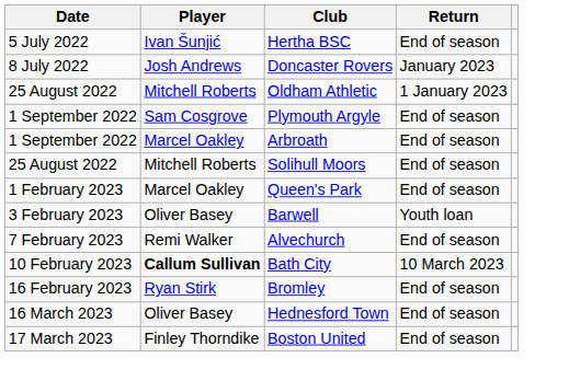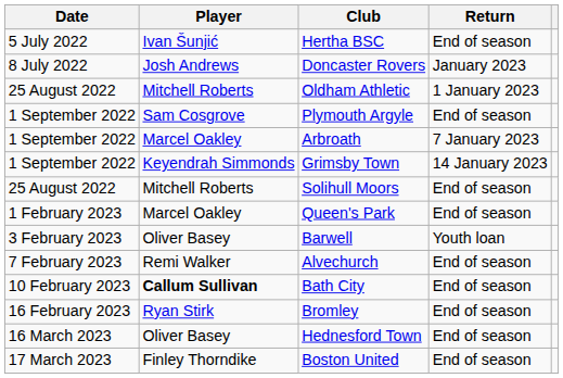Arbroath | Return: End of season -> 7 January 2023
+ row: 1 September 2022 | Keyendrah Simmonds | Grimsby Town | 14 January 2023
Bath City | Return: 10 March 2023 -> End of season
